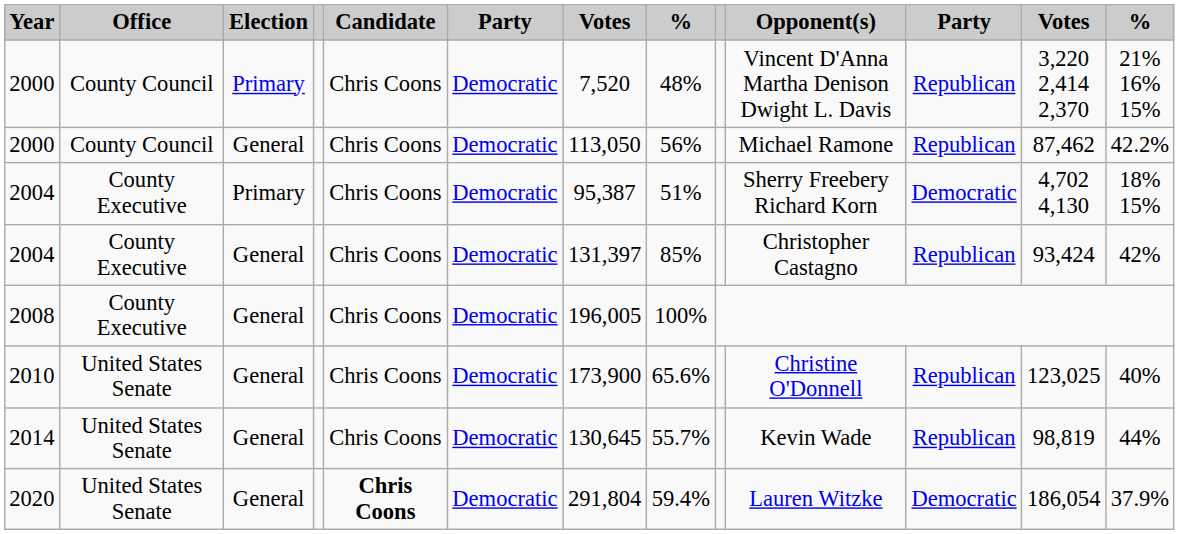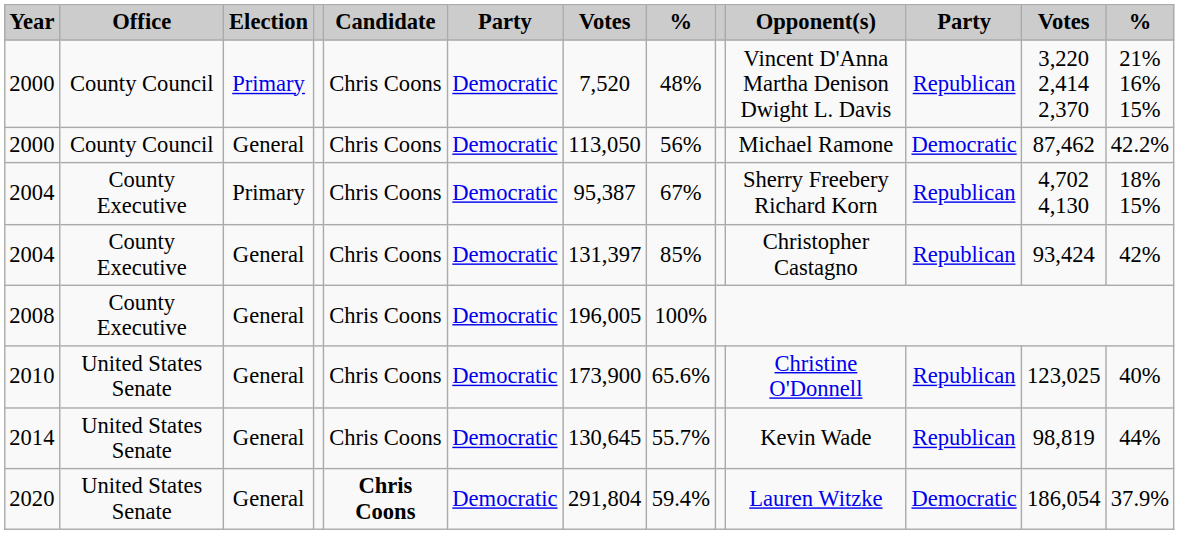2000 / General | column 11: Republican -> Democratic
2004 / Primary | column 8: 51% -> 67%
2004 / Primary | column 11: Democratic -> Republican
